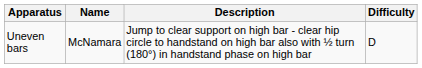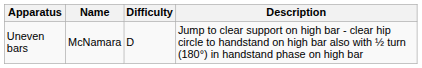columns swapped: Description <-> Difficulty
